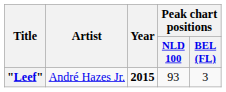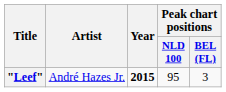"Leef" | Peak chart positions / NLD 100: 93 -> 95
